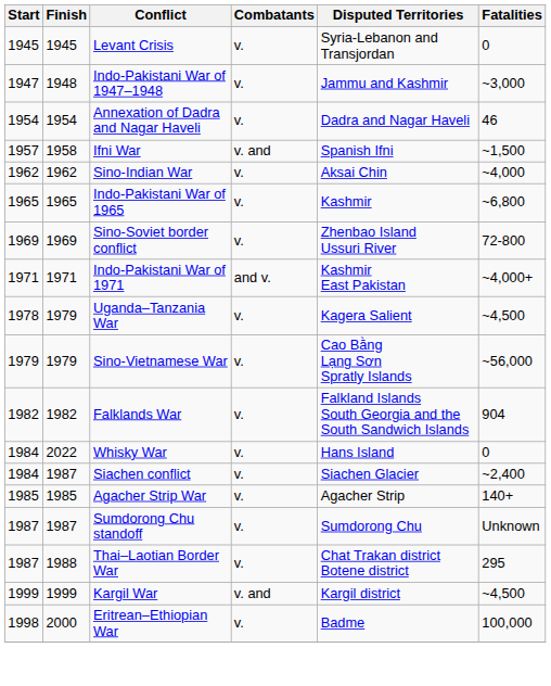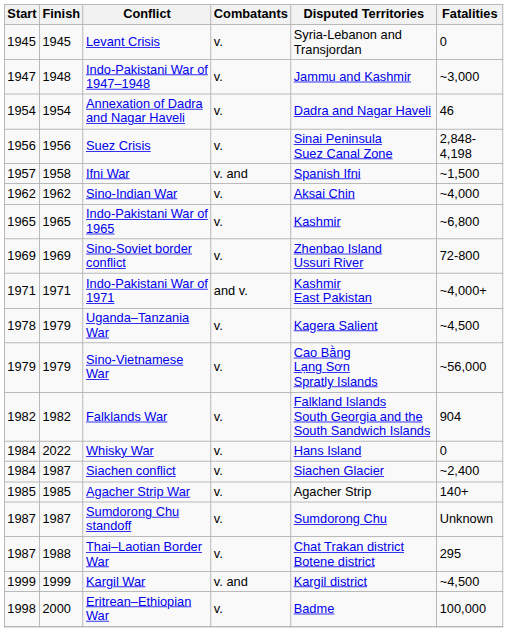+ row: 1956 | 1956 | Suez Crisis | v. | Sinai Peninsula Suez Canal Zone | 2,848-4,198
